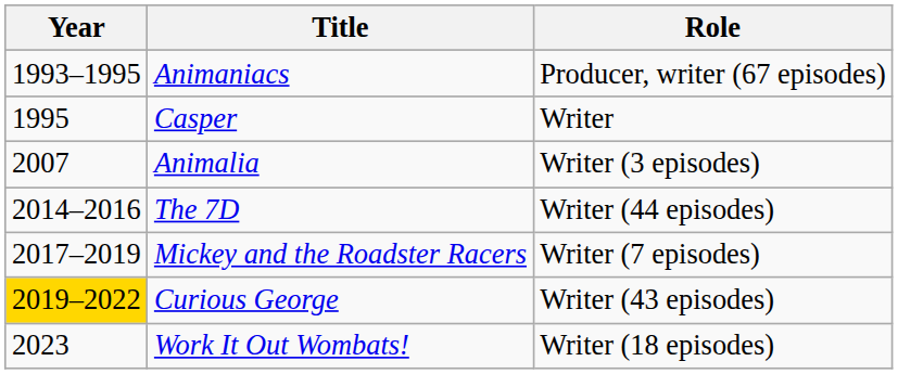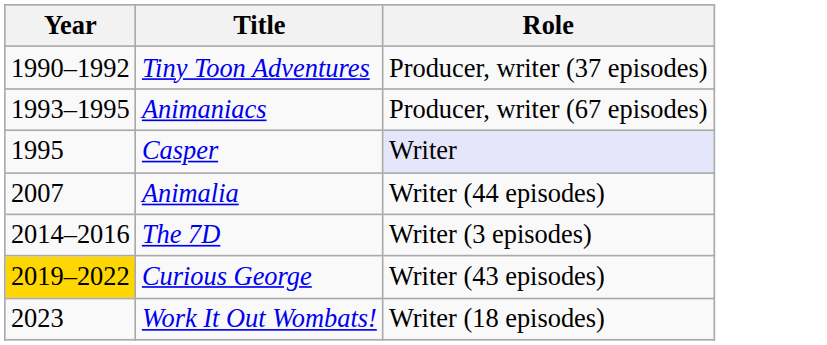+ row: 1990–1992 | Tiny Toon Adventures | Producer, writer (37 episodes)
Casper | Role: no background -> lavender background
Animalia | Role: Writer (3 episodes) -> Writer (44 episodes)
The 7D | Role: Writer (44 episodes) -> Writer (3 episodes)
- row: 2017–2019 | Mickey and the Roadster Racers | Writer (7 episodes)
